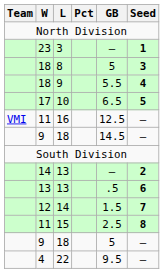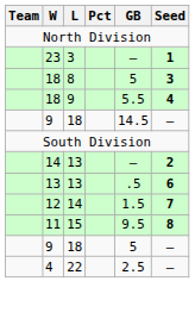- row: 17 | 10 | 6.5 | 5
- row: VMI | 11 | 16 | 12.5 | –
15 | GB: 2.5 -> 9.5
22 | GB: 9.5 -> 2.5
